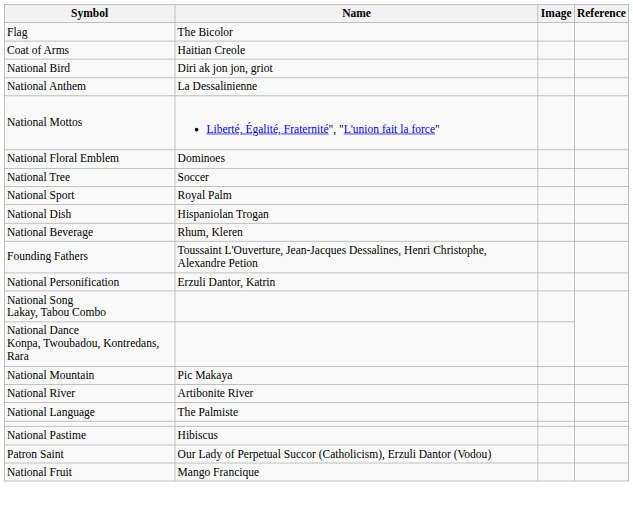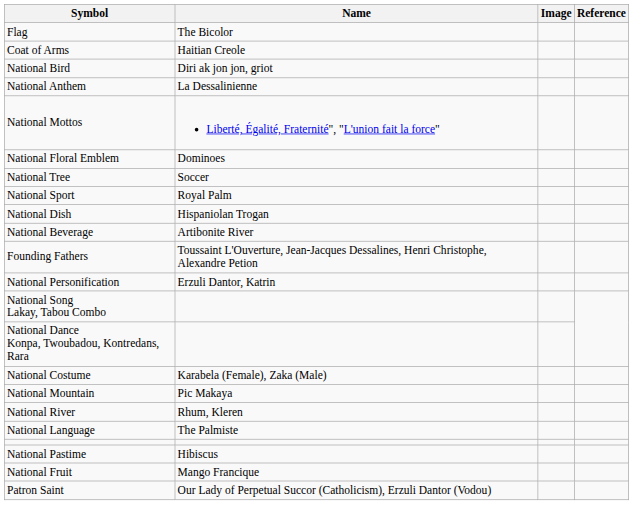National Beverage | Name: Rhum, Kleren -> Artibonite River
+ row: National Costume | Karabela (Female), Zaka (Male)
National River | Name: Artibonite River -> Rhum, Kleren
rows swapped: National Fruit <-> Patron Saint
